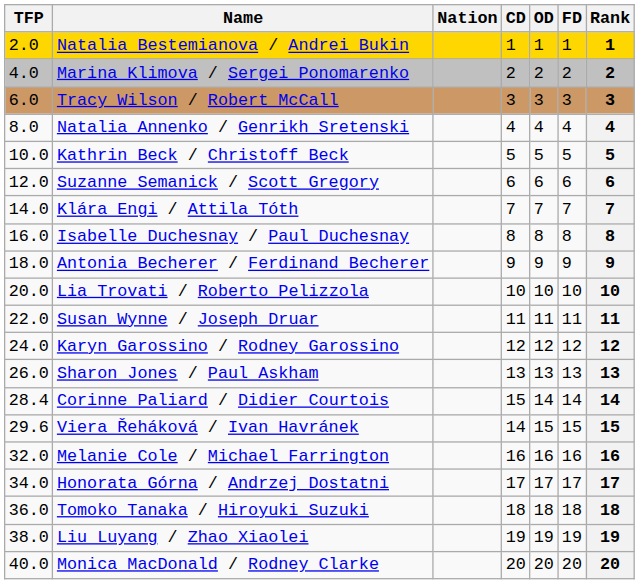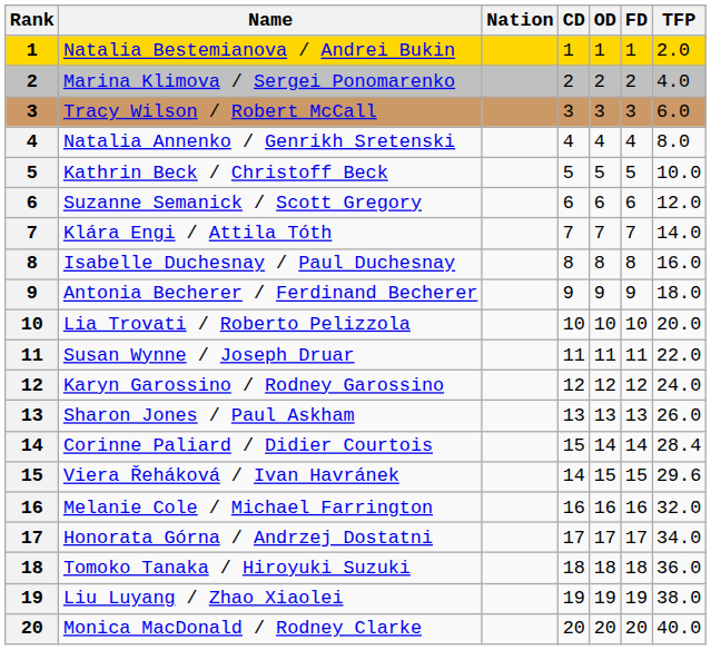columns swapped: Rank <-> TFP
